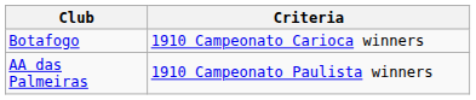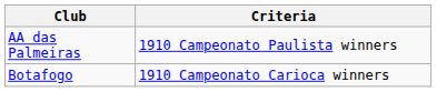rows swapped: AA das Palmeiras <-> Botafogo
